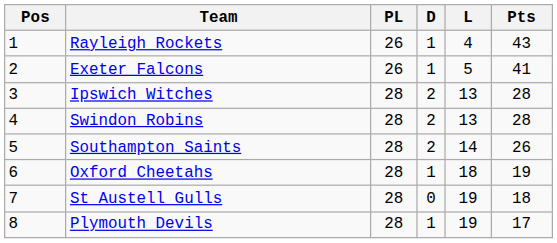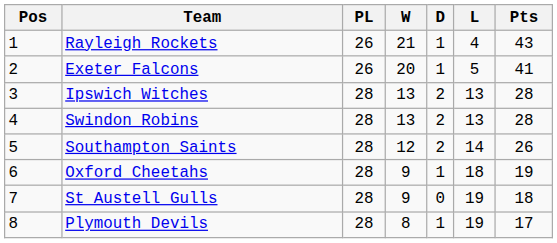+ column: W | 21 | 20 | 13 | 13 | 12 | 9 | 9 | 8
